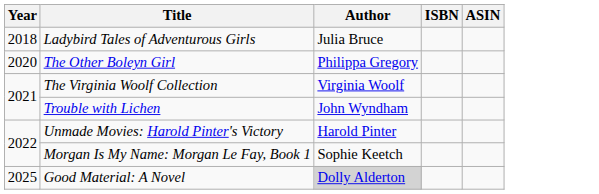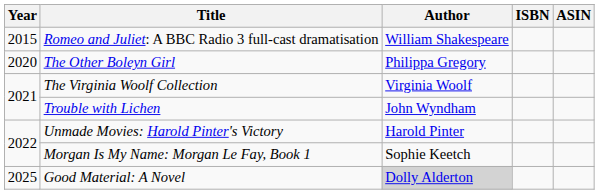+ row: 2015 | Romeo and Juliet: A BBC Radio 3 full-cast dramatisation | William Shakespeare
- row: 2018 | Ladybird Tales of Adventurous Girls | Julia Bruce
